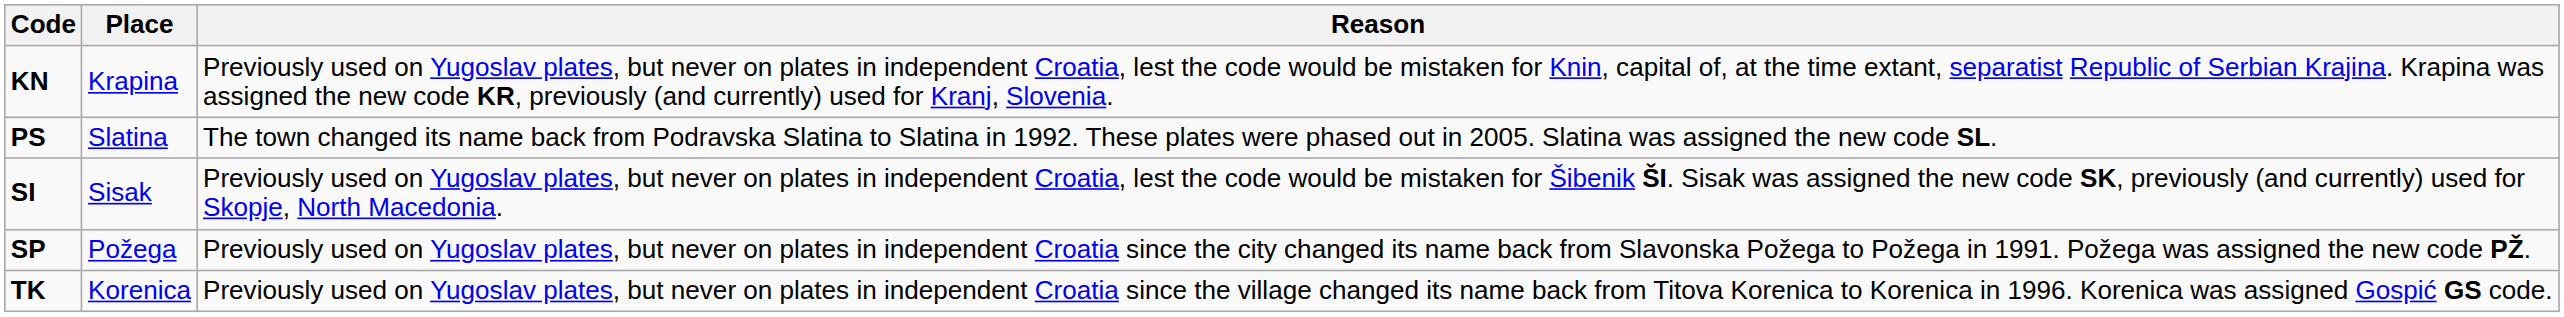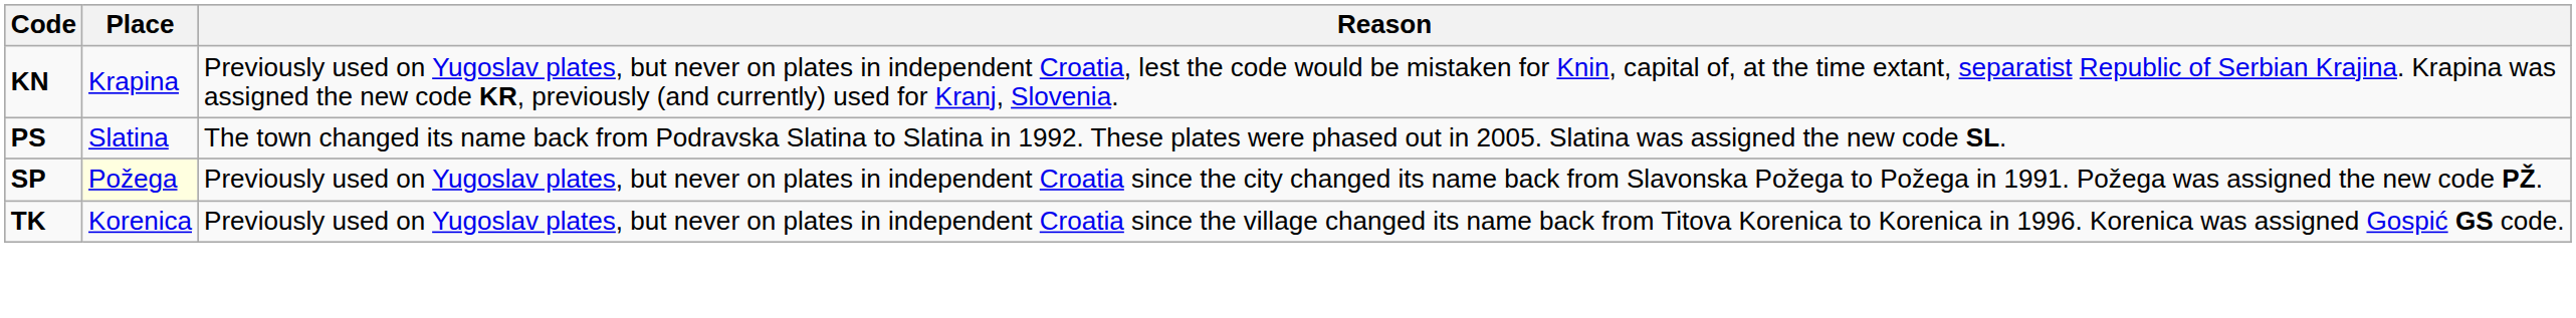- row: SI | Sisak | Previously used on Yugoslav plates, but never on plates in independent Croatia, lest the code would be mistaken for Šibenik ŠI. Sisak was assigned the new code SK, previously (and currently) used for Skopje, North Macedonia.
SP | Place: no background -> lightyellow background
